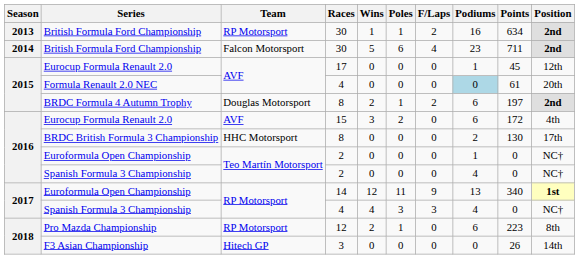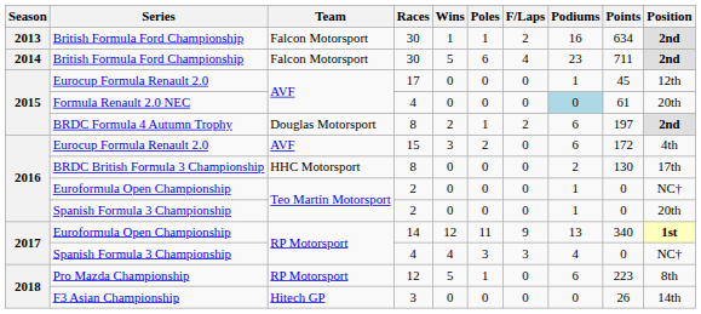2013 / British Formula Ford Championship | Team: RP Motorsport -> Falcon Motorsport
2016 / Spanish Formula 3 Championship | Podiums: 4 -> 1
2016 / Spanish Formula 3 Championship | Position: NC† -> 20th
Pro Mazda Championship | Wins: 2 -> 5
